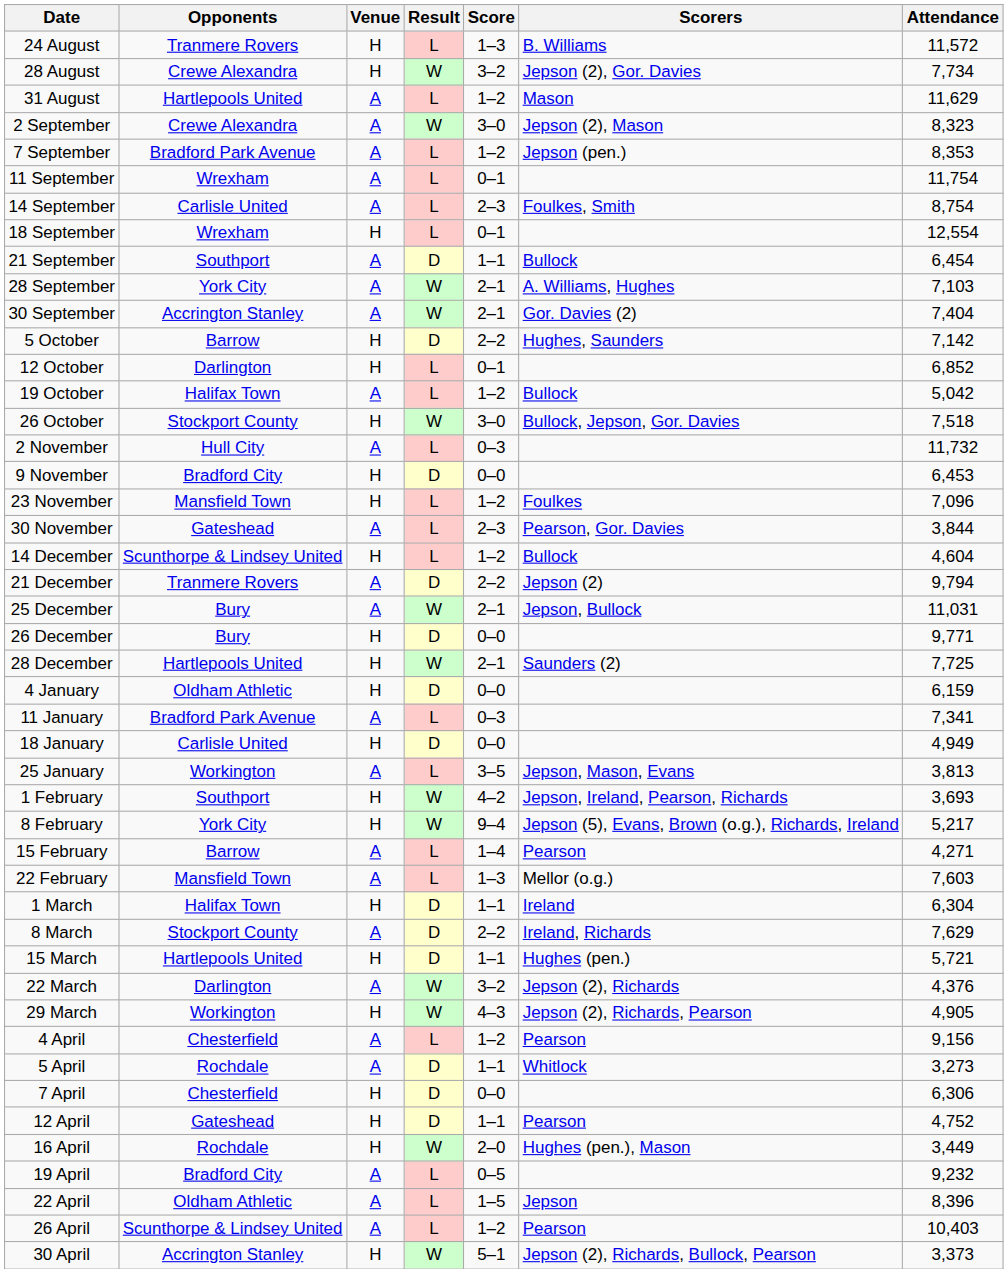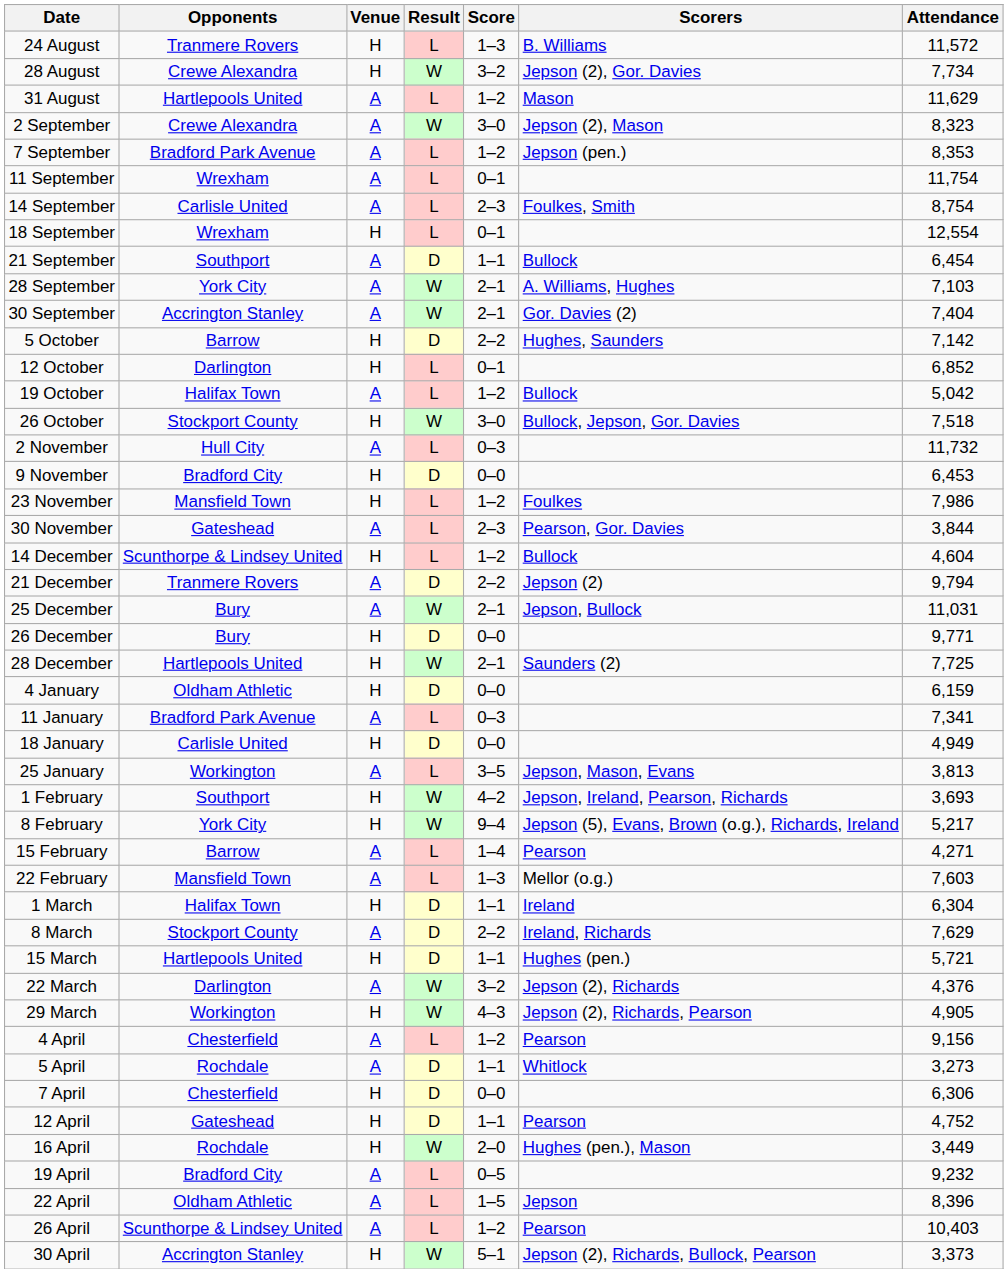23 November | Attendance: 7,096 -> 7,986
